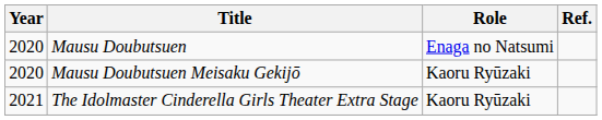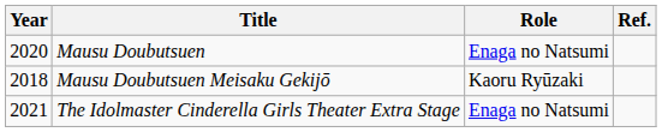Mausu Doubutsuen Meisaku Gekijō | Year: 2020 -> 2018
The Idolmaster Cinderella Girls Theater Extra Stage | Role: Kaoru Ryūzaki -> Enaga no Natsumi
